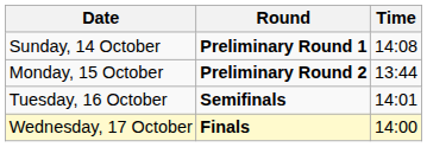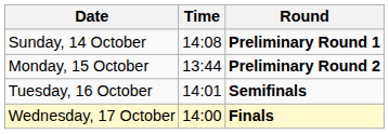columns swapped: Time <-> Round
